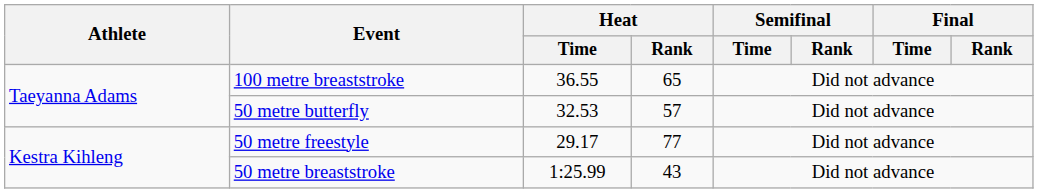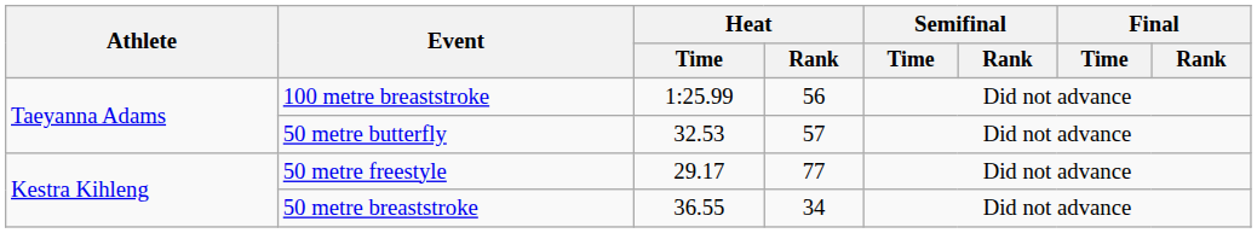100 metre breaststroke | Heat / Time: 36.55 -> 1:25.99
100 metre breaststroke | Heat / Rank: 65 -> 56
50 metre breaststroke | Heat / Time: 1:25.99 -> 36.55
50 metre breaststroke | Heat / Rank: 43 -> 34
